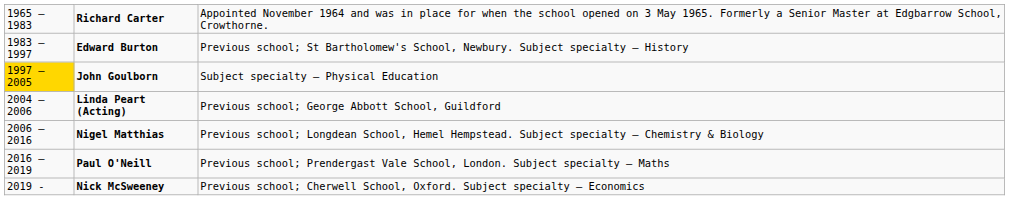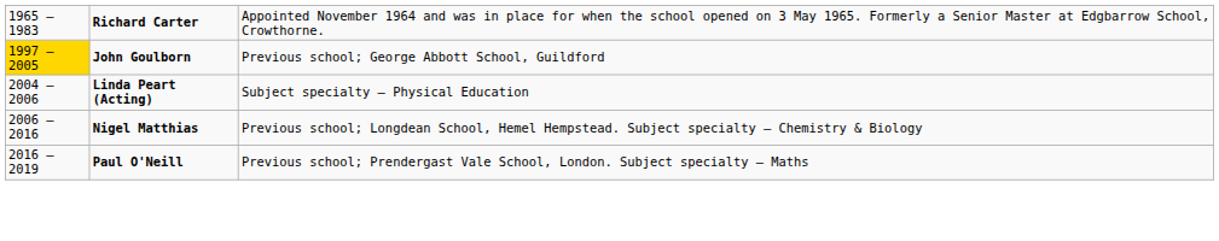- row: 1983 – 1997 | Edward Burton | Previous school; St Bartholomew's School, Newbury. Subject specialty – History
John Goulborn | column 3: Subject specialty – Physical Education -> Previous school; George Abbott School, Guildford
Linda Peart (Acting) | column 3: Previous school; George Abbott School, Guildford -> Subject specialty – Physical Education
- row: 2019 - | Nick McSweeney | Previous school; Cherwell School, Oxford. Subject specialty – Economics
